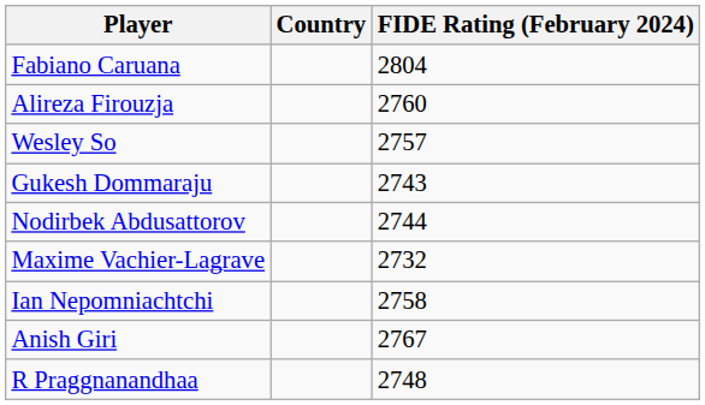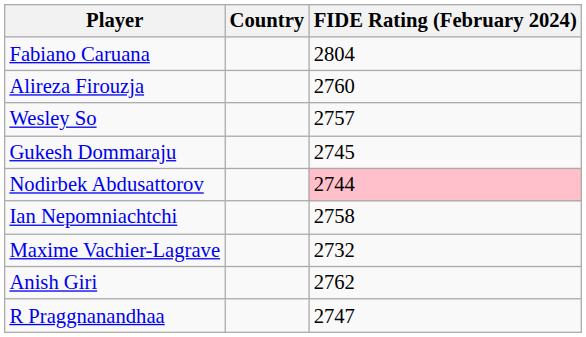Gukesh Dommaraju | FIDE Rating (February 2024): 2743 -> 2745
Nodirbek Abdusattorov | FIDE Rating (February 2024): no background -> pink background
rows swapped: Ian Nepomniachtchi <-> Maxime Vachier-Lagrave
Anish Giri | FIDE Rating (February 2024): 2767 -> 2762
R Praggnanandhaa | FIDE Rating (February 2024): 2748 -> 2747
